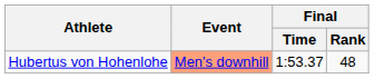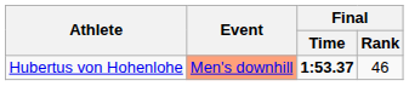Hubertus von Hohenlohe | Final / Time: normal -> bold
Hubertus von Hohenlohe | Final / Rank: 48 -> 46
